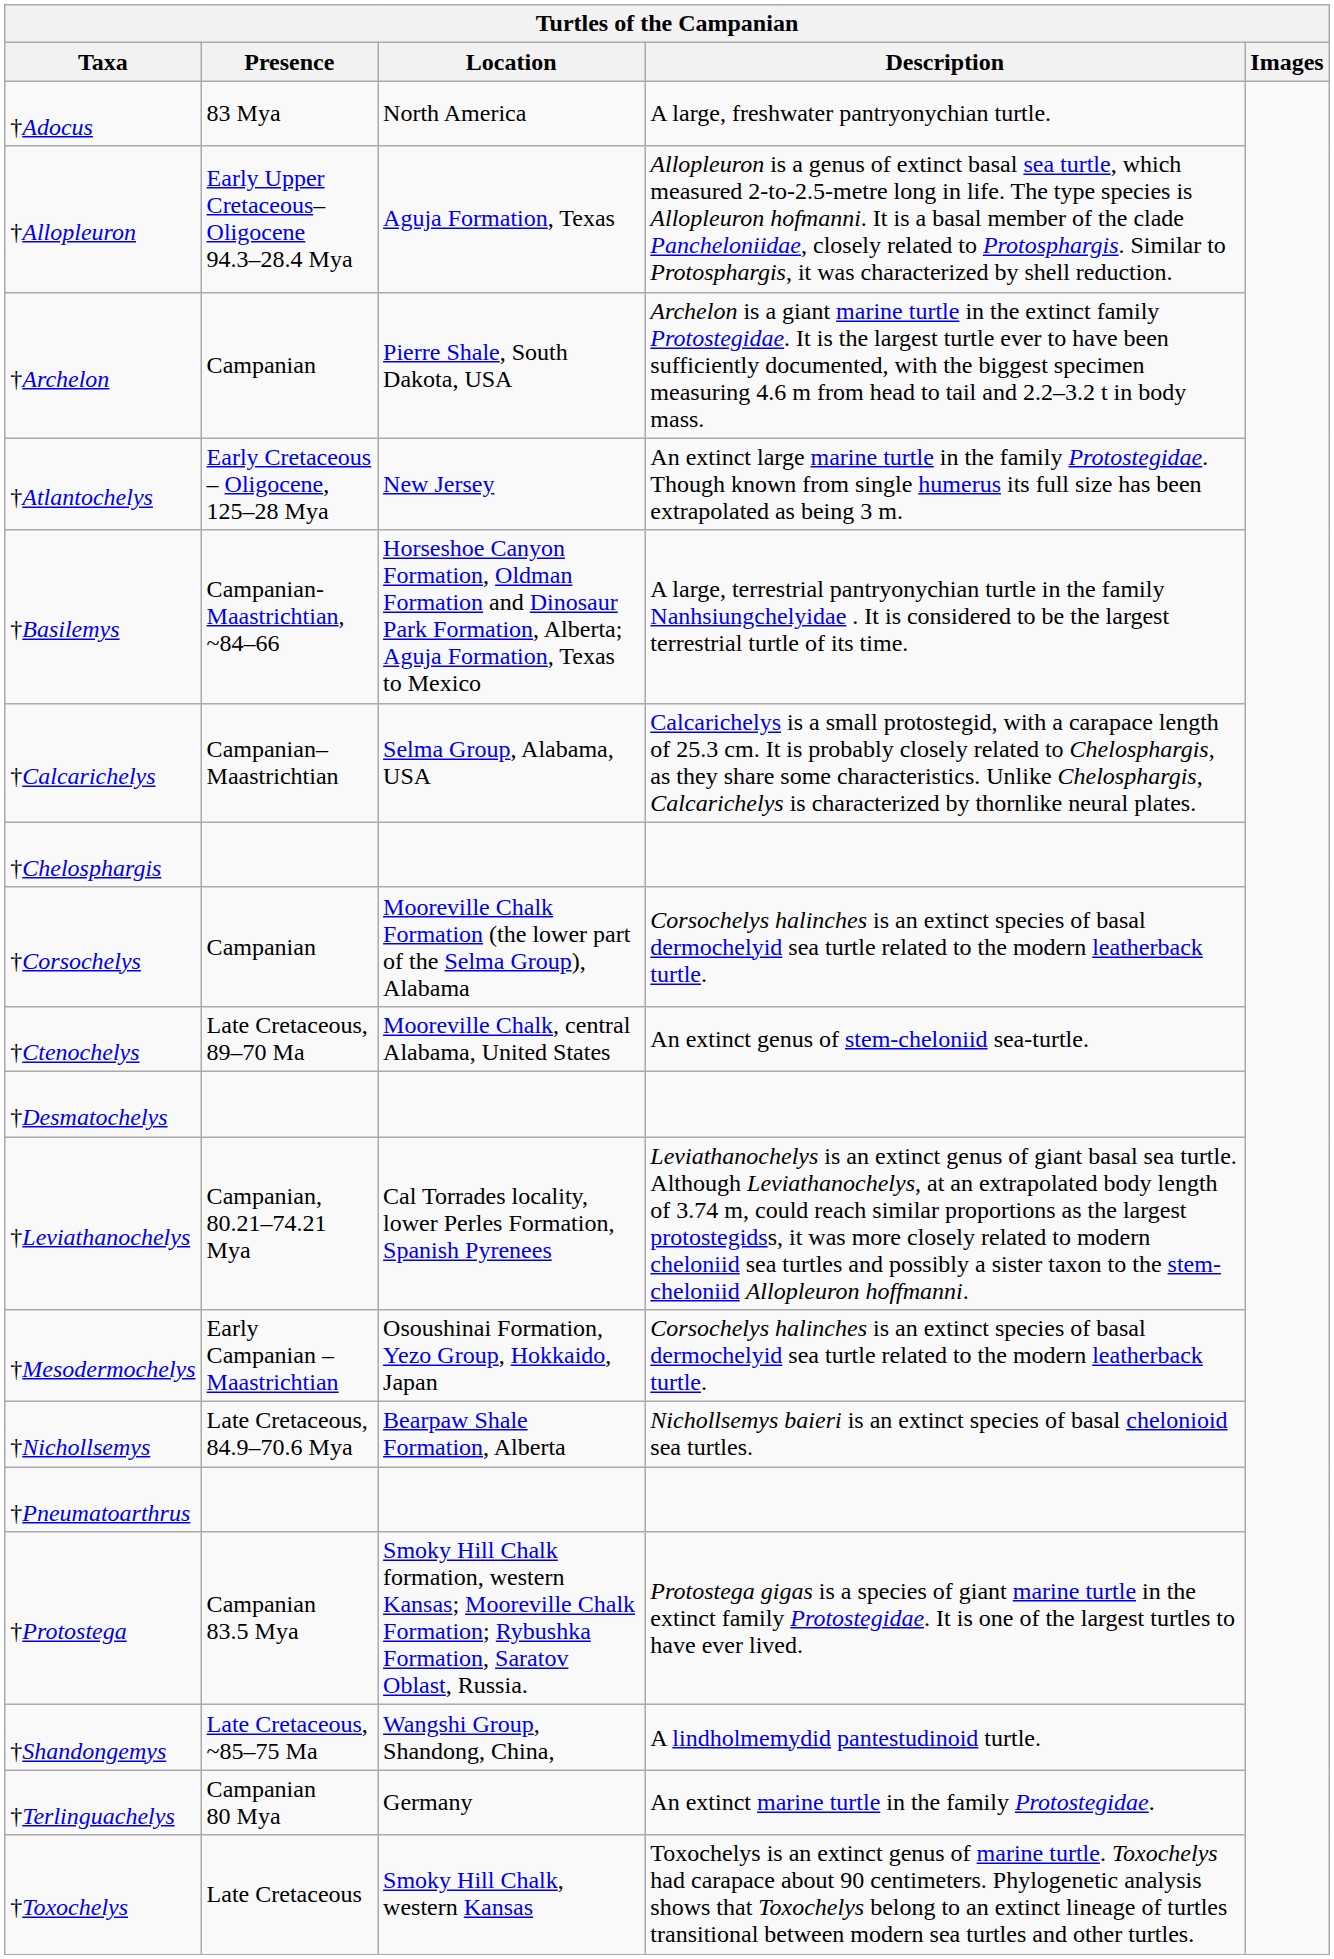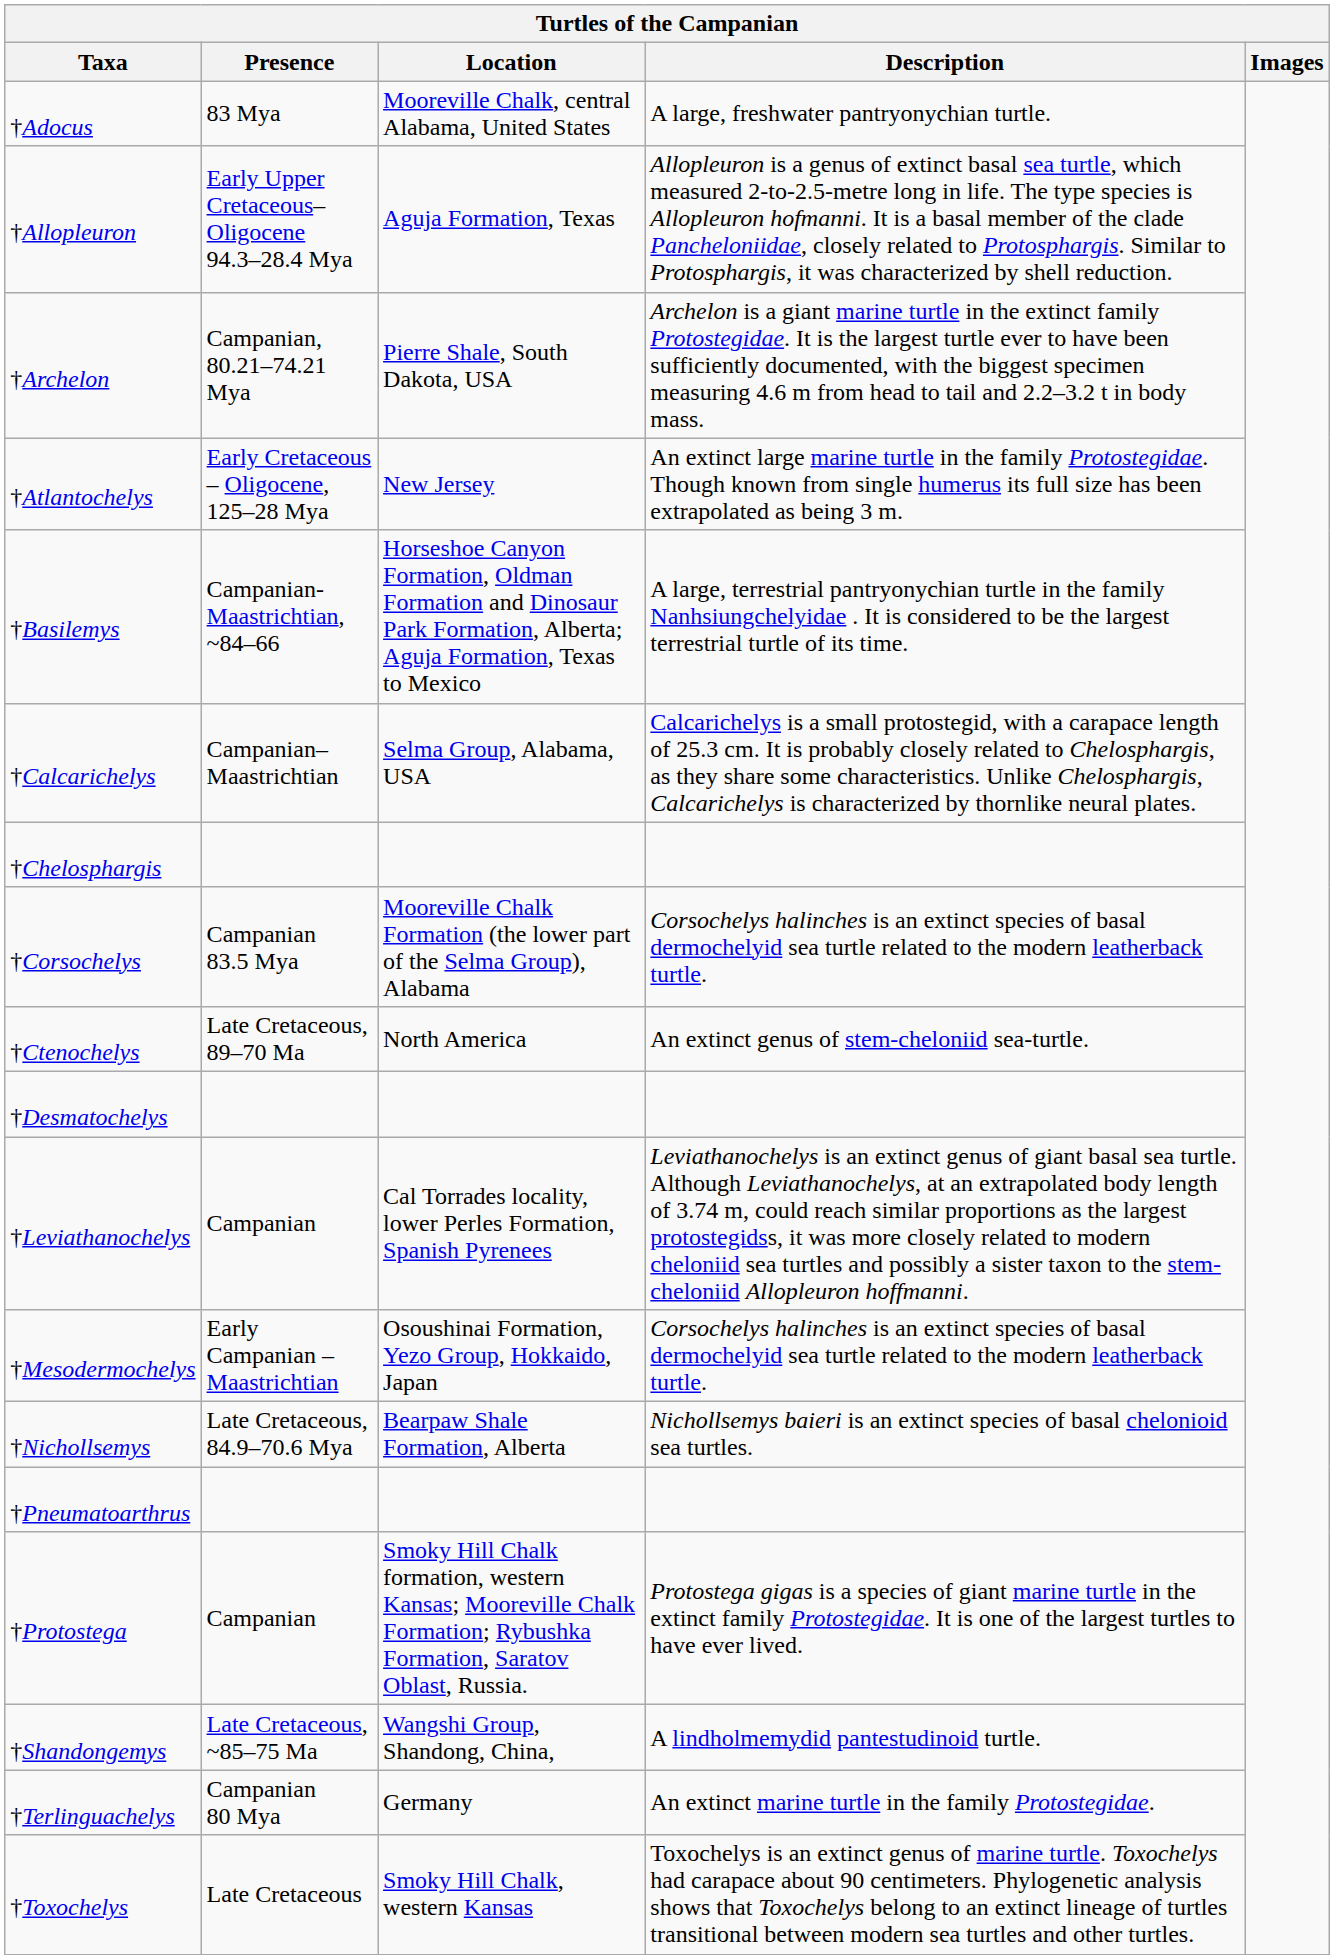†Adocus | Location: North America -> Mooreville Chalk, central Alabama, United States
†Archelon | Presence: Campanian -> Campanian, 80.21–74.21 Mya
†Corsochelys | Presence: Campanian -> Campanian 83.5 Mya
†Ctenochelys | Location: Mooreville Chalk, central Alabama, United States -> North America
†Leviathanochelys | Presence: Campanian, 80.21–74.21 Mya -> Campanian
†Protostega | Presence: Campanian 83.5 Mya -> Campanian
